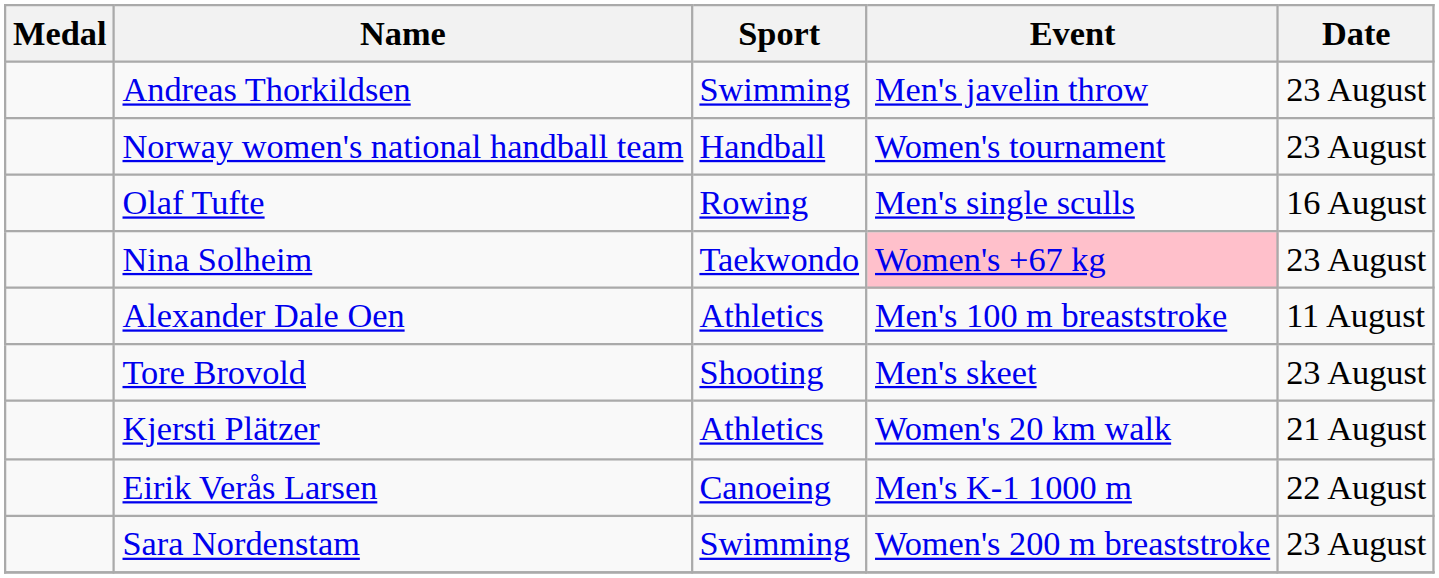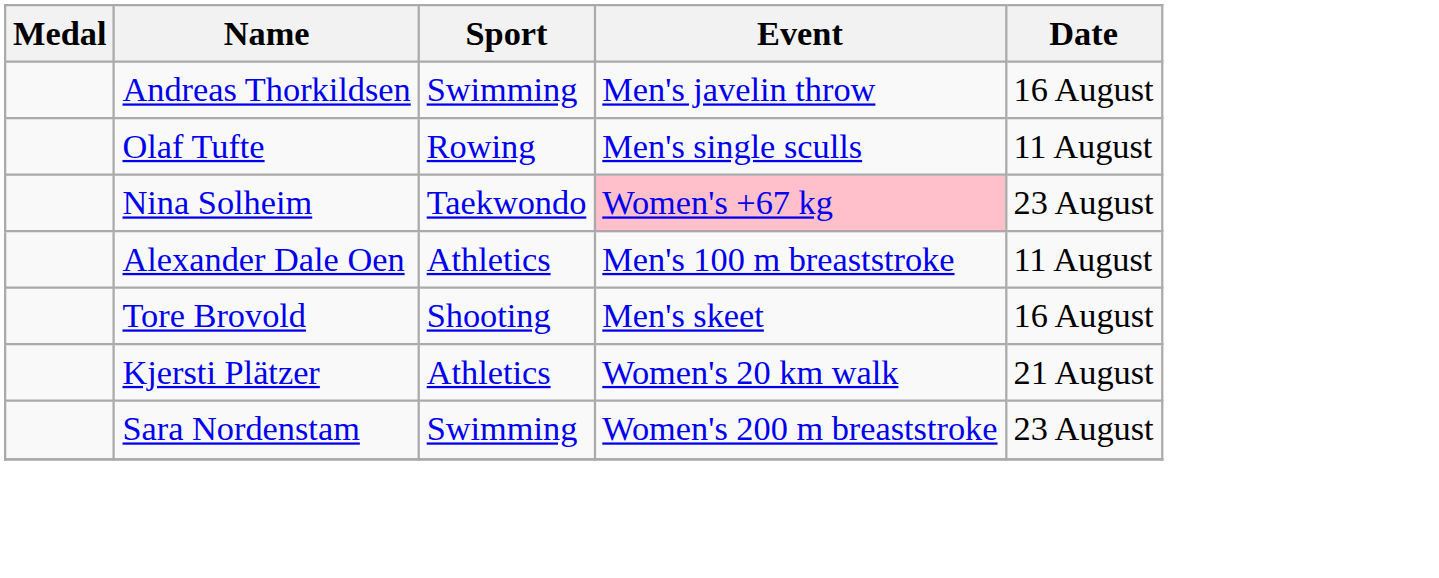Andreas Thorkildsen | Date: 23 August -> 16 August
- row: Norway women's national handball team | Handball | Women's tournament | 23 August
Olaf Tufte | Date: 16 August -> 11 August
Tore Brovold | Date: 23 August -> 16 August
- row: Eirik Verås Larsen | Canoeing | Men's K-1 1000 m | 22 August
